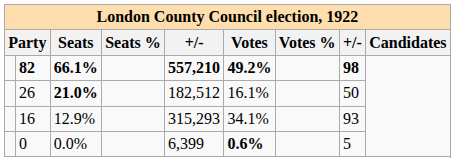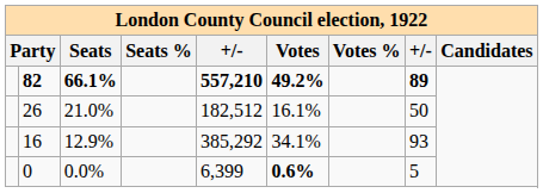82 | column 8: 98 -> 89
26 | Seats: bold -> normal
16 | column 5: 315,293 -> 385,292
